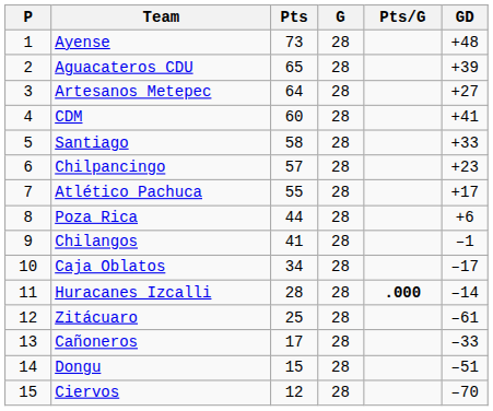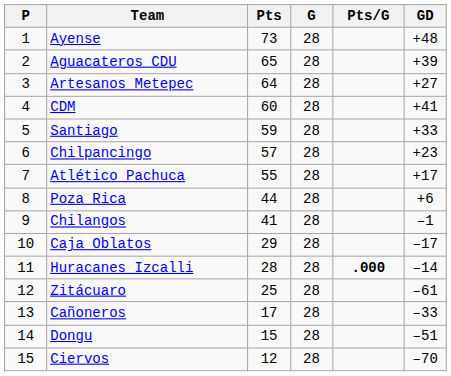Santiago | Pts: 58 -> 59
Caja Oblatos | Pts: 34 -> 29
